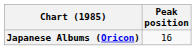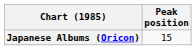Japanese Albums (Oricon) | Peak position: 16 -> 15
